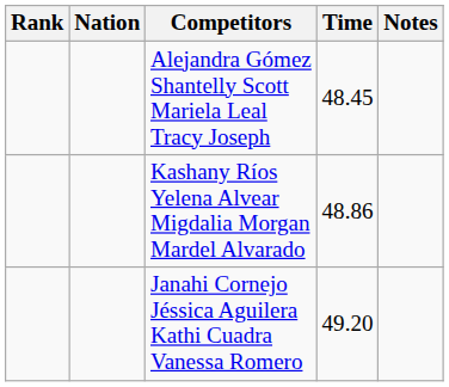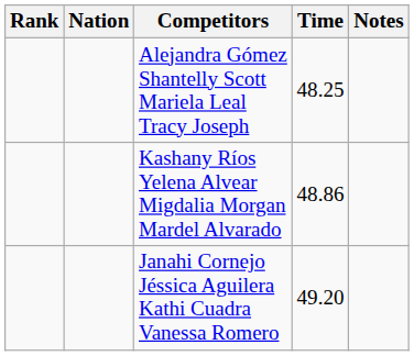Alejandra Gómez Shantelly Scott Mariela Leal Tracy Joseph | Time: 48.45 -> 48.25
